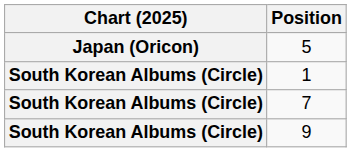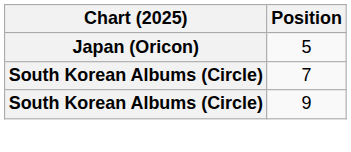- row: South Korean Albums (Circle) | 1
